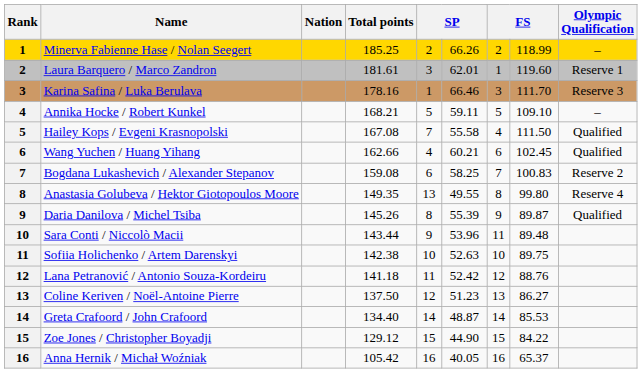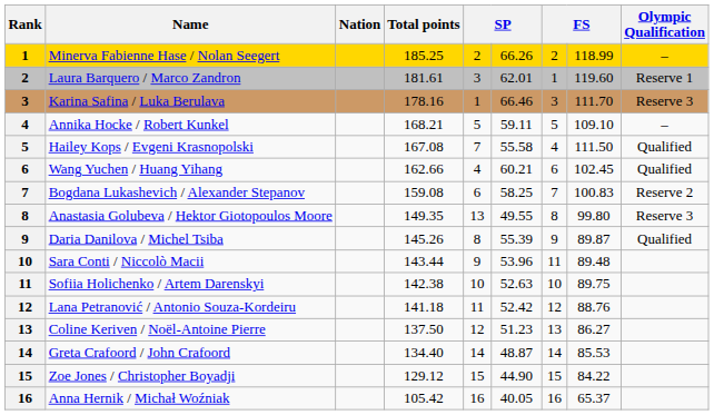Anastasia Golubeva / Hektor Giotopoulos Moore | Olympic Qualification: Reserve 4 -> Reserve 3
